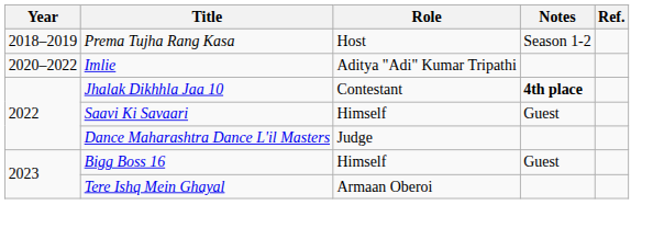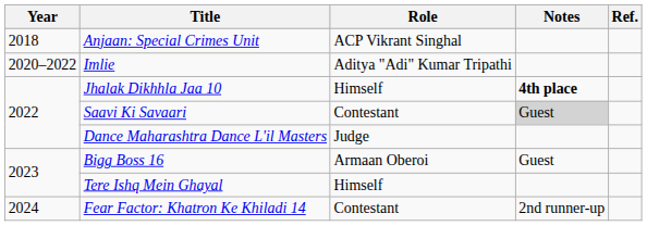- row: 2018–2019 | Prema Tujha Rang Kasa | Host | Season 1-2
+ row: 2018 | Anjaan: Special Crimes Unit | ACP Vikrant Singhal
Jhalak Dikhhla Jaa 10 | Role: Contestant -> Himself
Saavi Ki Savaari | Role: Himself -> Contestant
Saavi Ki Savaari | Notes: no background -> lightgrey background
Bigg Boss 16 | Role: Himself -> Armaan Oberoi
Tere Ishq Mein Ghayal | Role: Armaan Oberoi -> Himself
+ row: 2024 | Fear Factor: Khatron Ke Khiladi 14 | Contestant | 2nd runner-up
